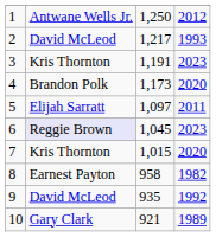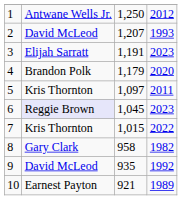2 | column 3: 1,217 -> 1,207
3 | column 2: Kris Thornton -> Elijah Sarratt
4 | column 3: 1,173 -> 1,179
5 | column 2: Elijah Sarratt -> Kris Thornton
7 | column 4: 2020 -> 2022
8 | column 2: Earnest Payton -> Gary Clark
10 | column 2: Gary Clark -> Earnest Payton
